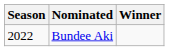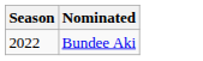- column: Winner
